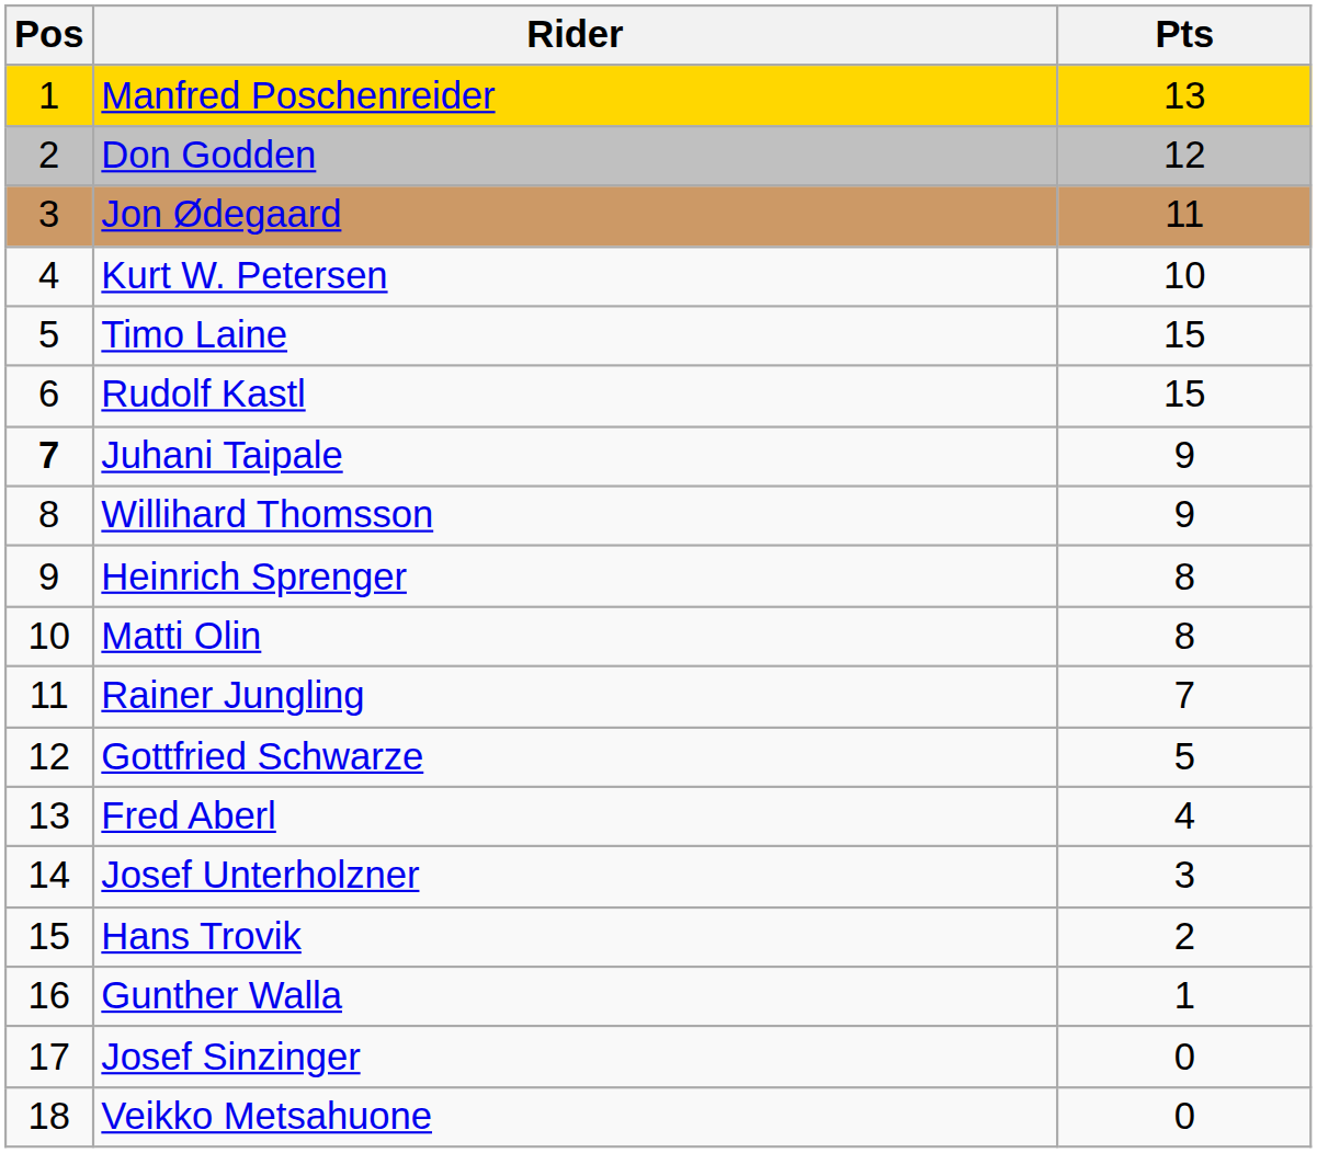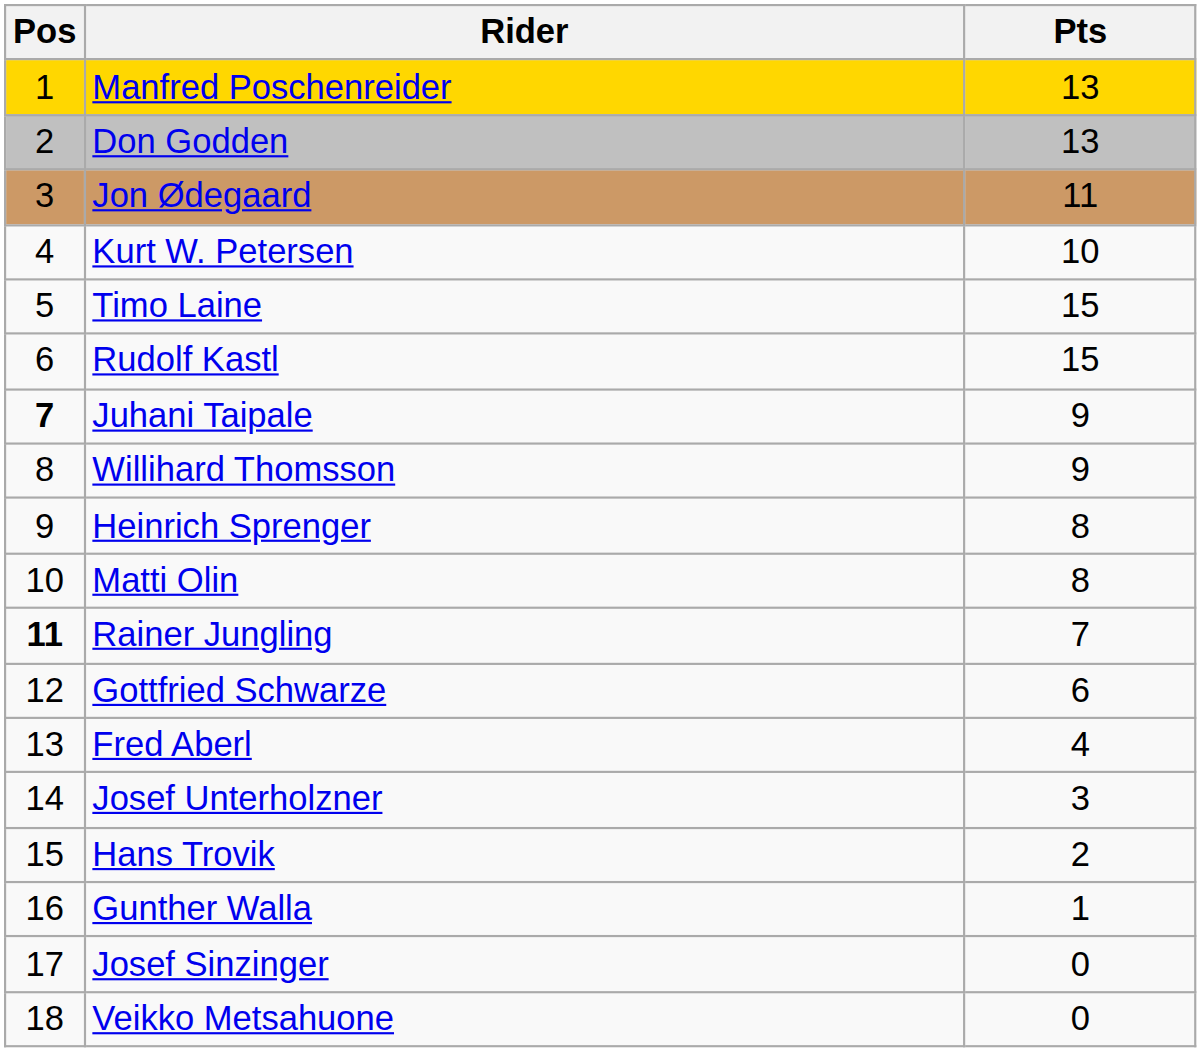Don Godden | Pts: 12 -> 13
Rainer Jungling | Pos: normal -> bold
Gottfried Schwarze | Pts: 5 -> 6
